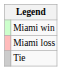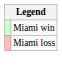- row: Tie
